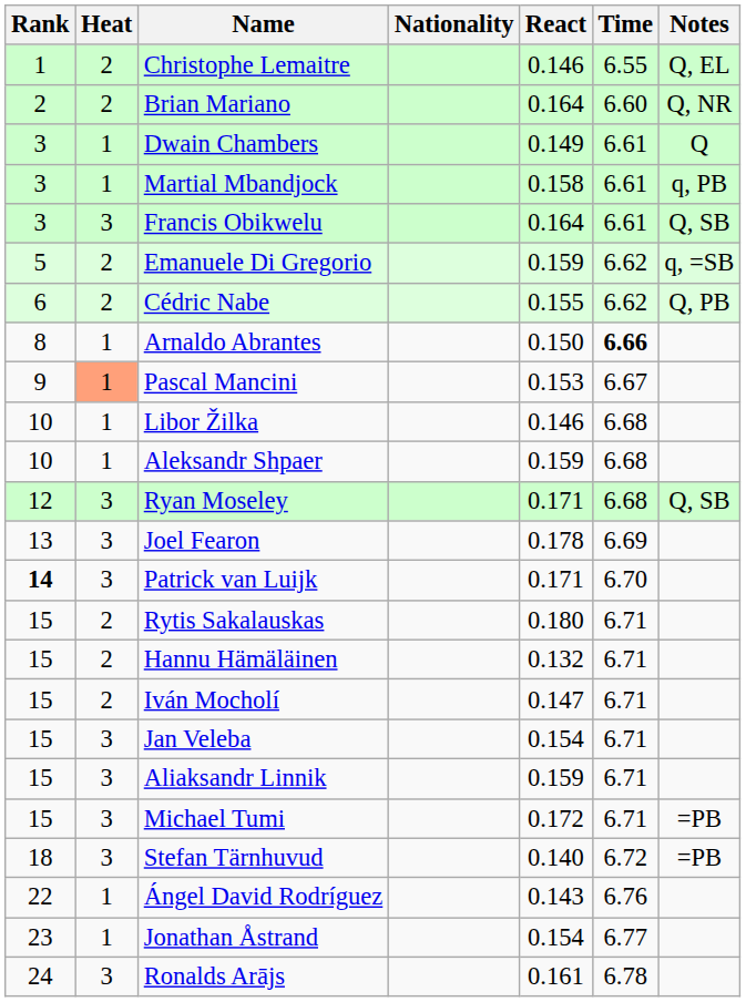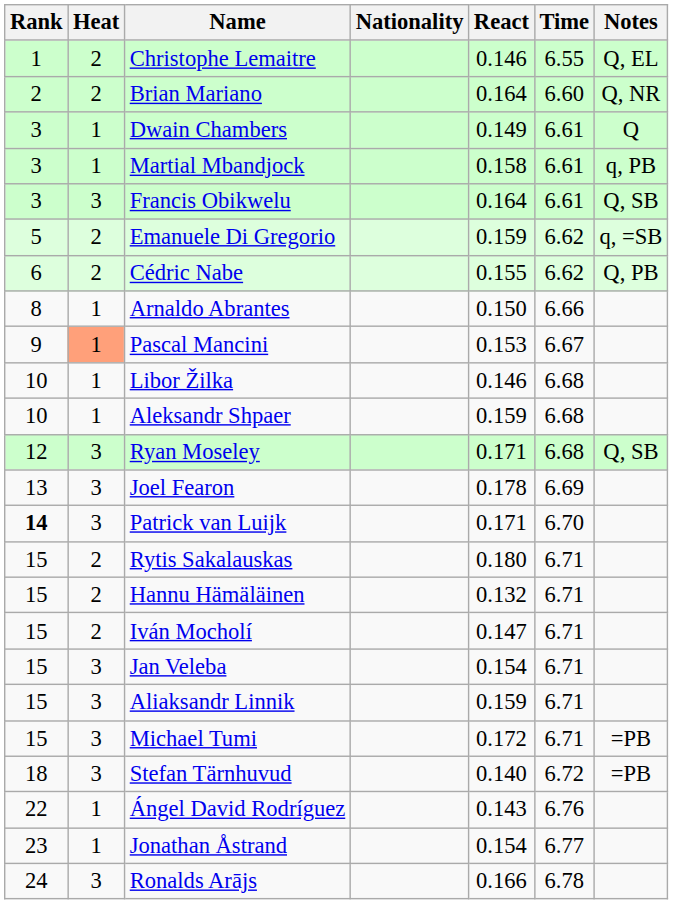Arnaldo Abrantes | Time: bold -> normal
Ronalds Arājs | React: 0.161 -> 0.166
